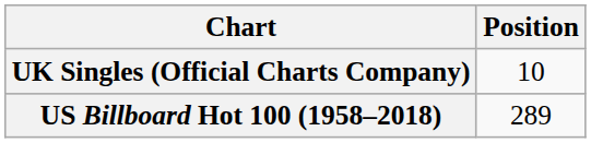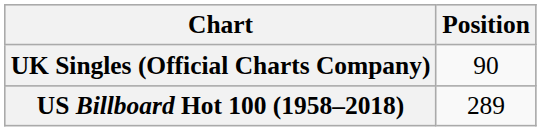UK Singles (Official Charts Company) | Position: 10 -> 90
